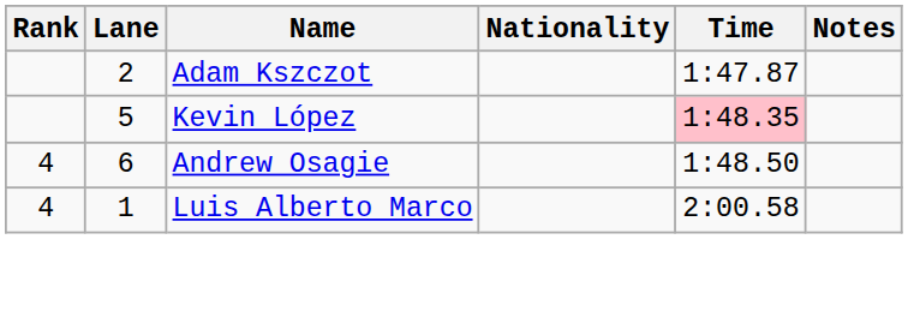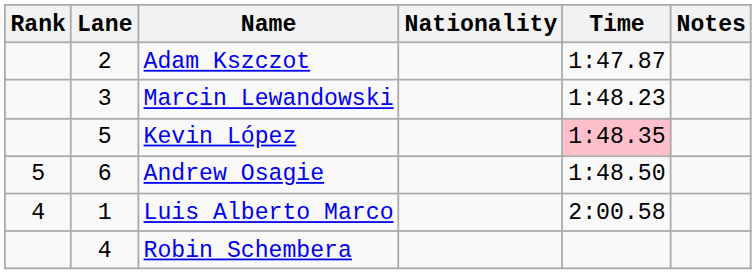+ row: 3 | Marcin Lewandowski | 1:48.23
Andrew Osagie | Rank: 4 -> 5
+ row: 4 | Robin Schembera
